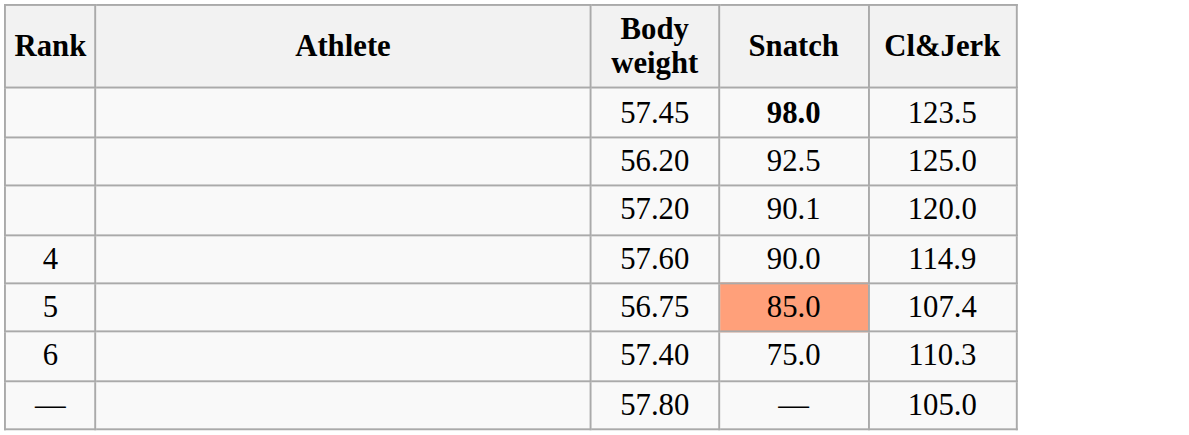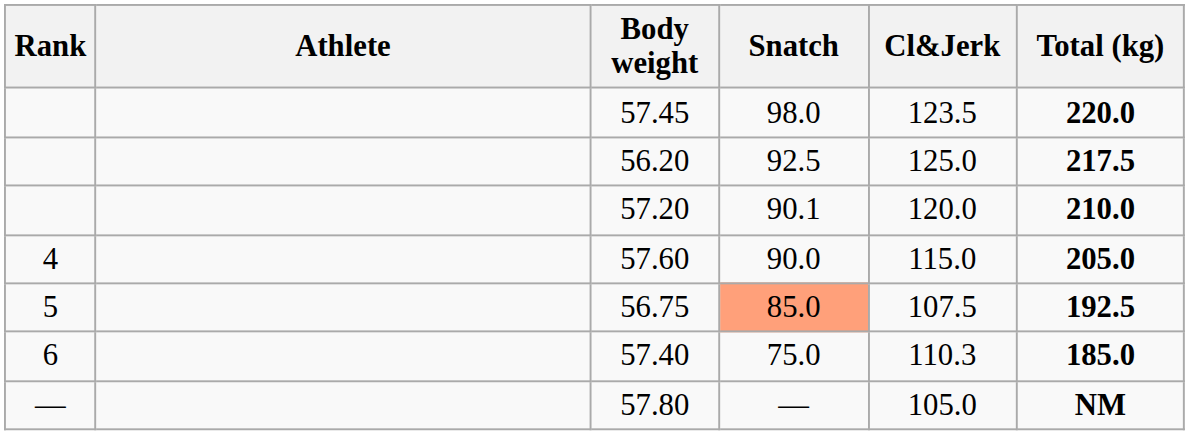+ column: Total (kg) | 220.0 | 217.5 | 210.0 | 205.0 | 192.5 | 185.0 | NM
57.45 | Snatch: bold -> normal
57.60 | Cl&Jerk: 114.9 -> 115.0
56.75 | Cl&Jerk: 107.4 -> 107.5
